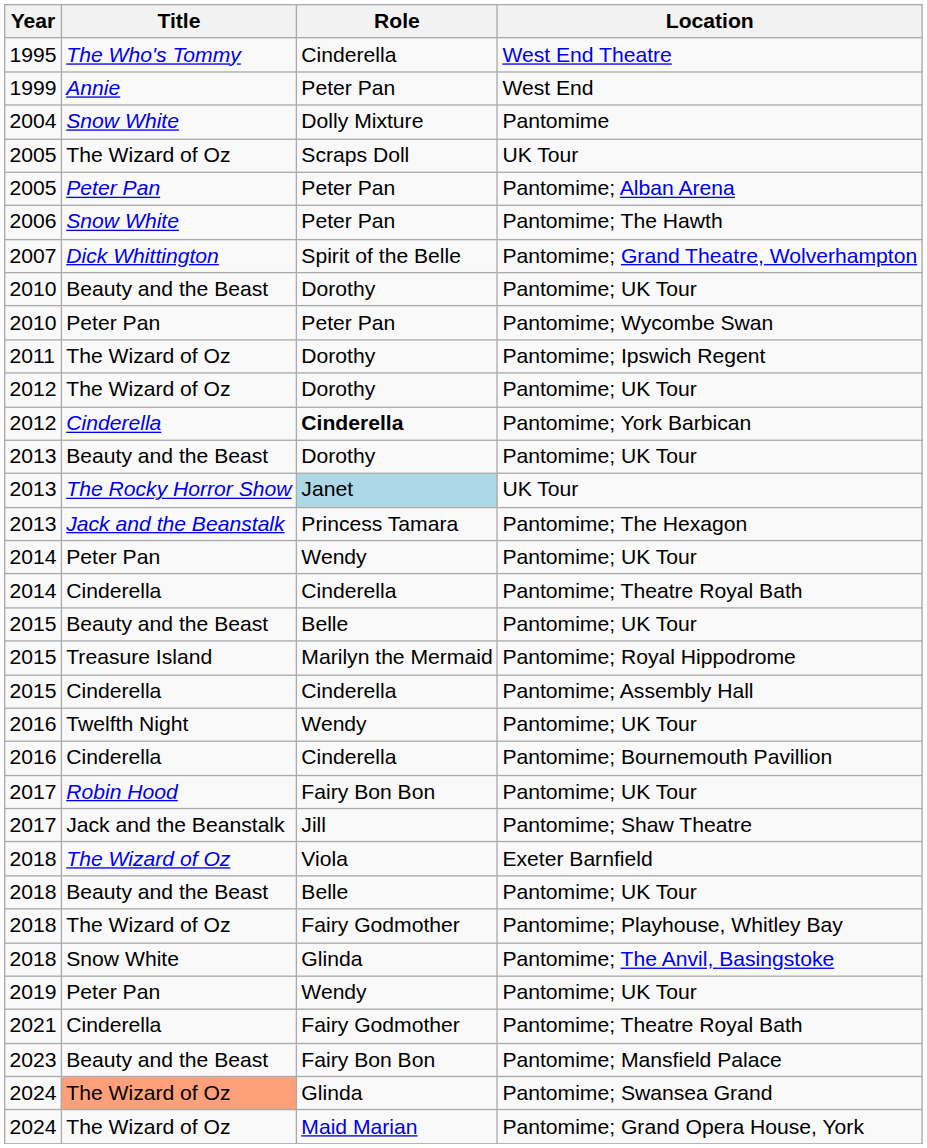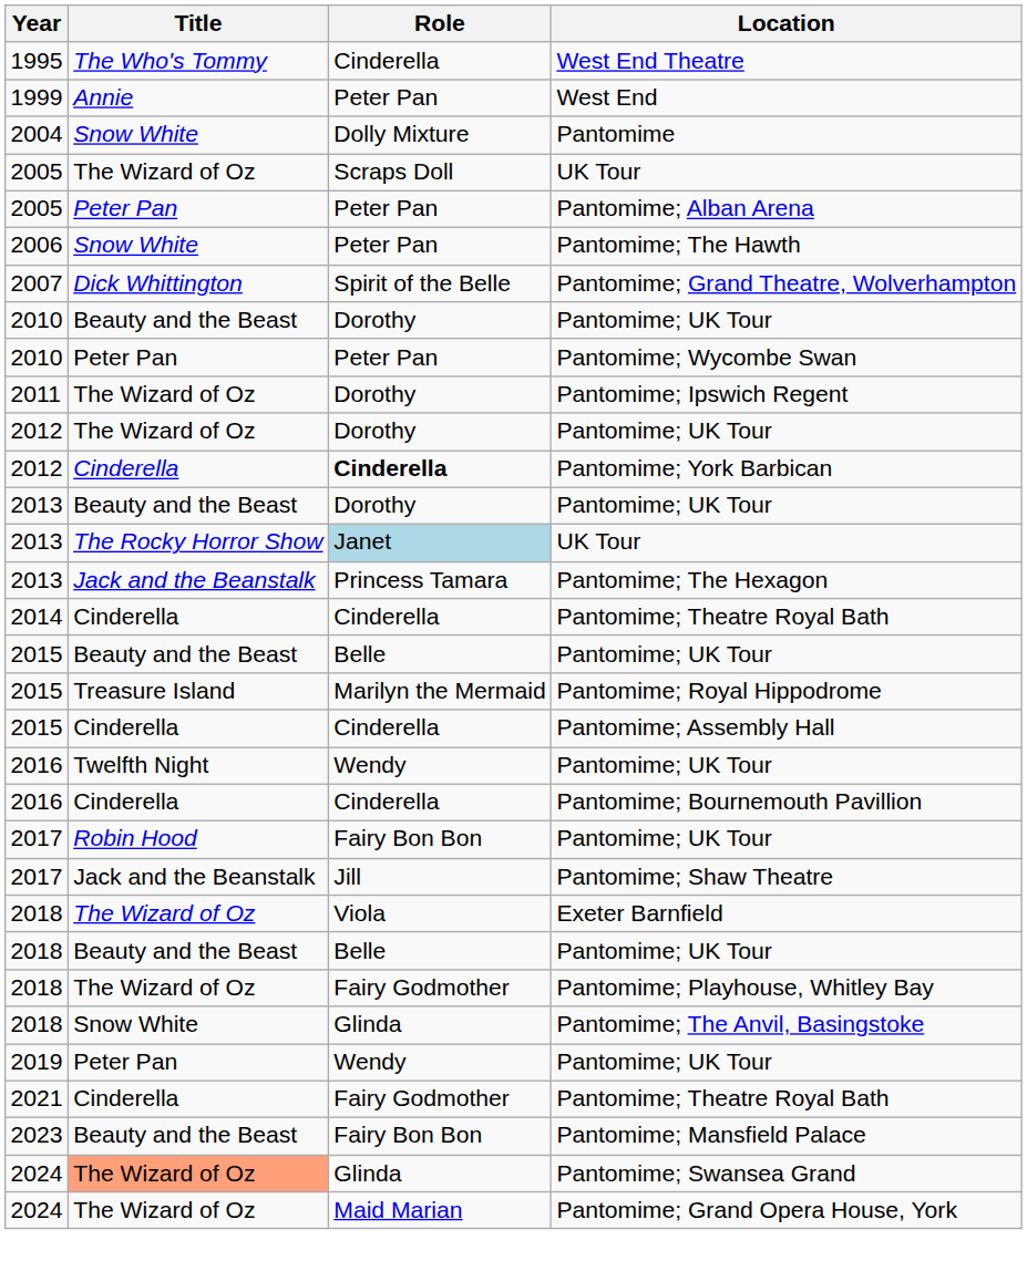- row: 2014 | Peter Pan | Wendy | Pantomime; UK Tour
